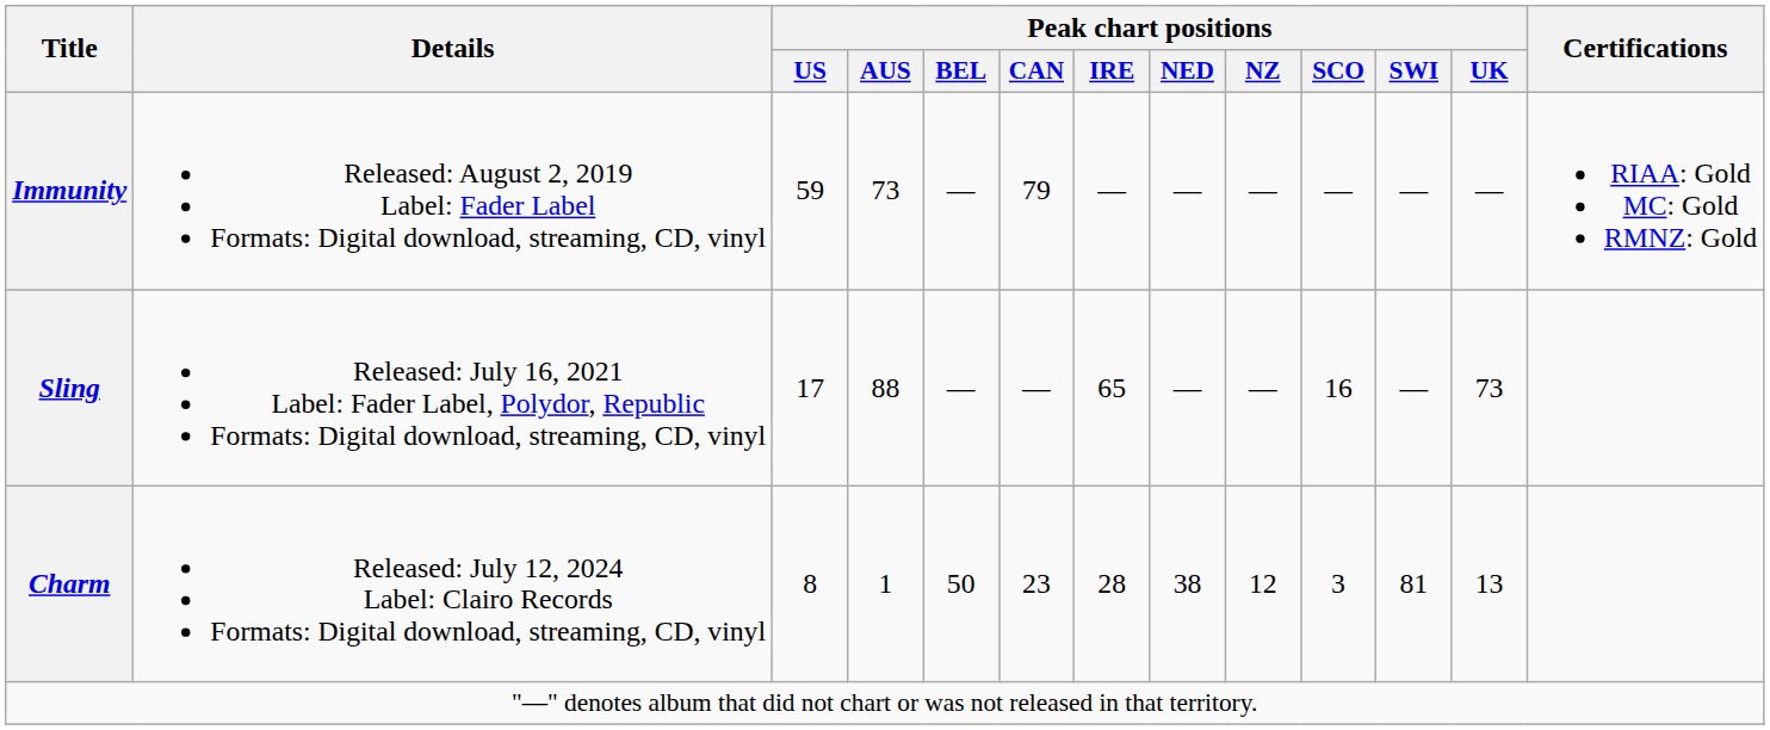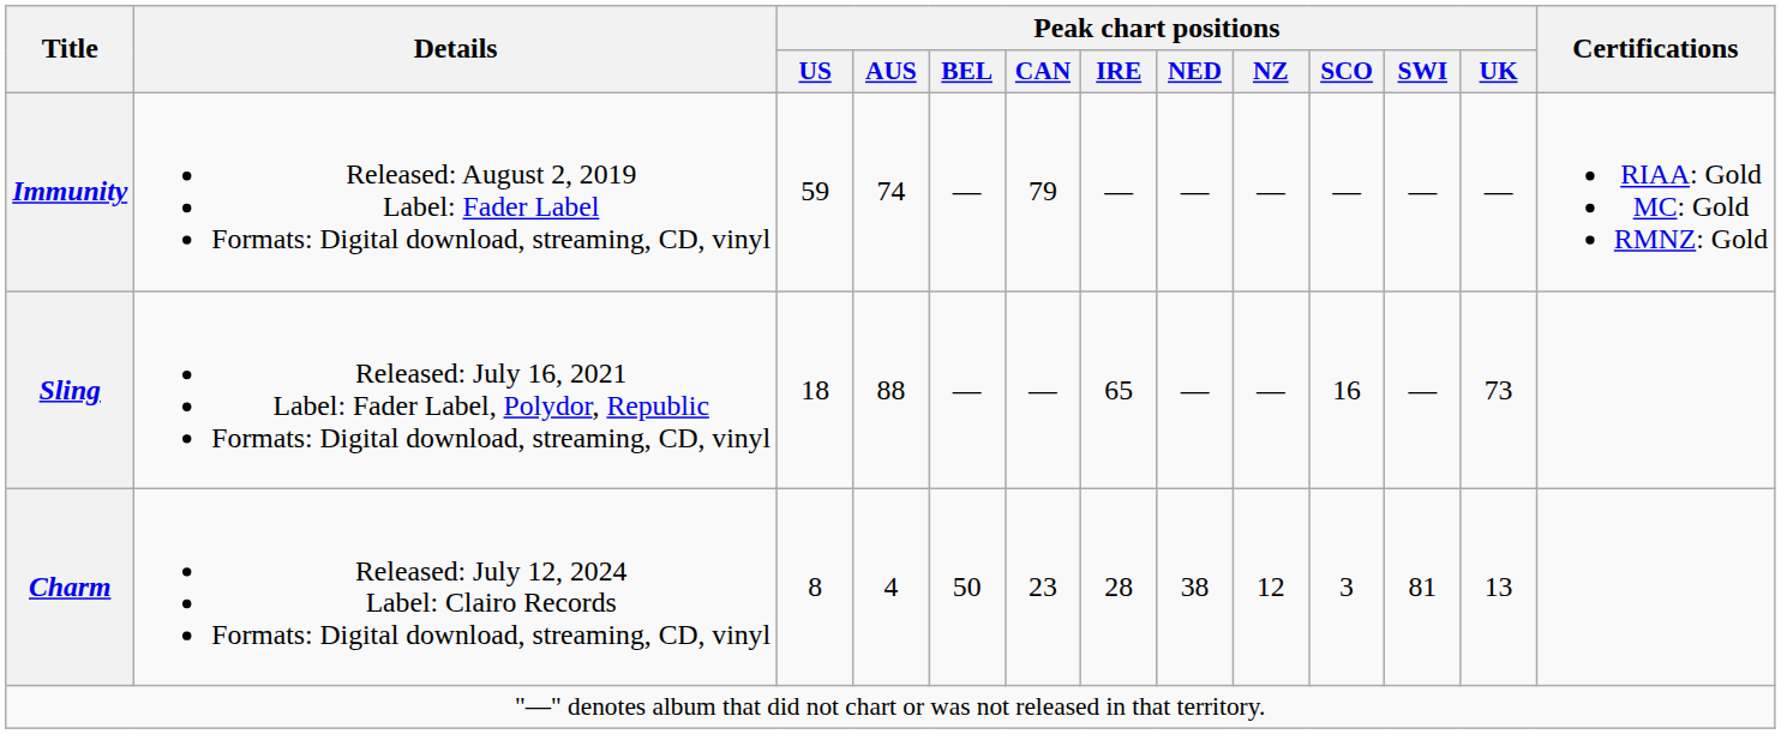Immunity | Peak chart positions / AUS: 73 -> 74
Sling | Peak chart positions / US: 17 -> 18
Charm | Peak chart positions / AUS: 1 -> 4
